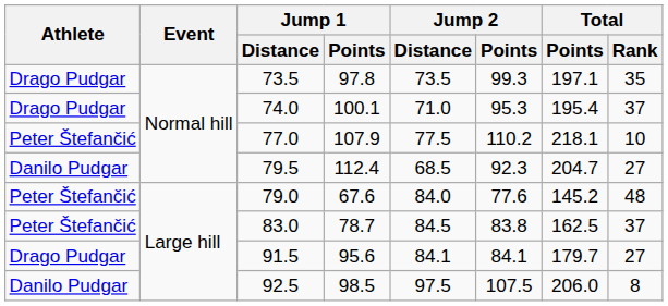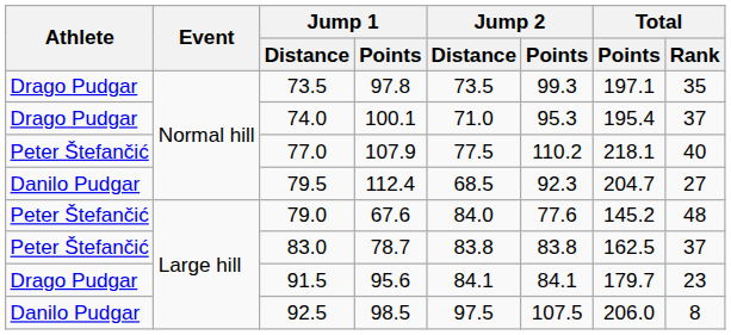77.0 | Total / Rank: 10 -> 40
83.0 | Jump 2 / Distance: 84.5 -> 83.8
91.5 | Total / Rank: 27 -> 23
